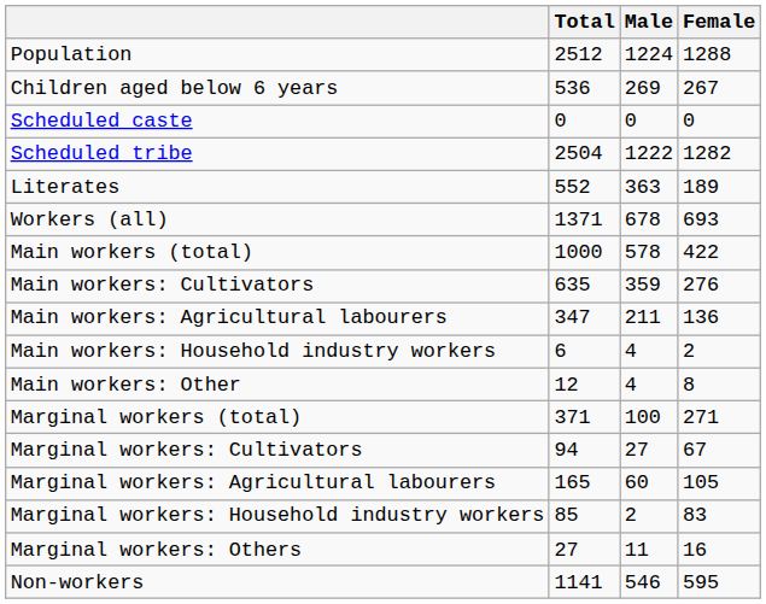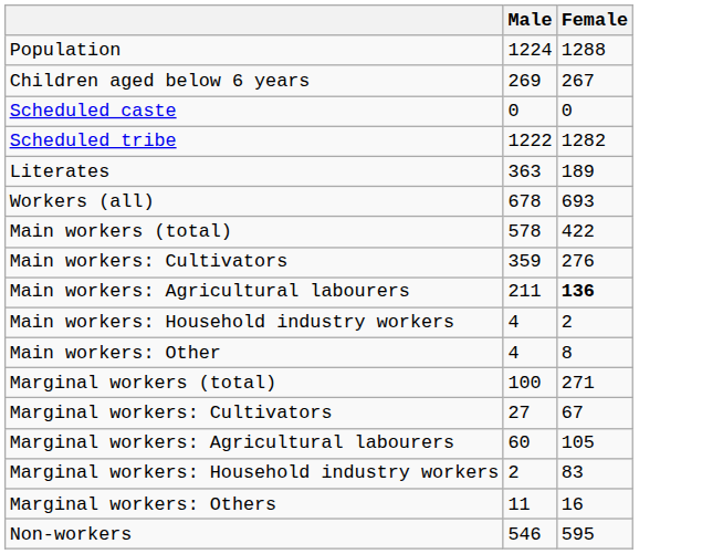- column: Total | 2512 | 536 | 0 | 2504 | 552 | 1371 | 1000 | 635 | 347 | 6 | 12 | 371 | 94 | 165 | 85 | 27 | 1141
Main workers: Agricultural labourers | Female: normal -> bold
